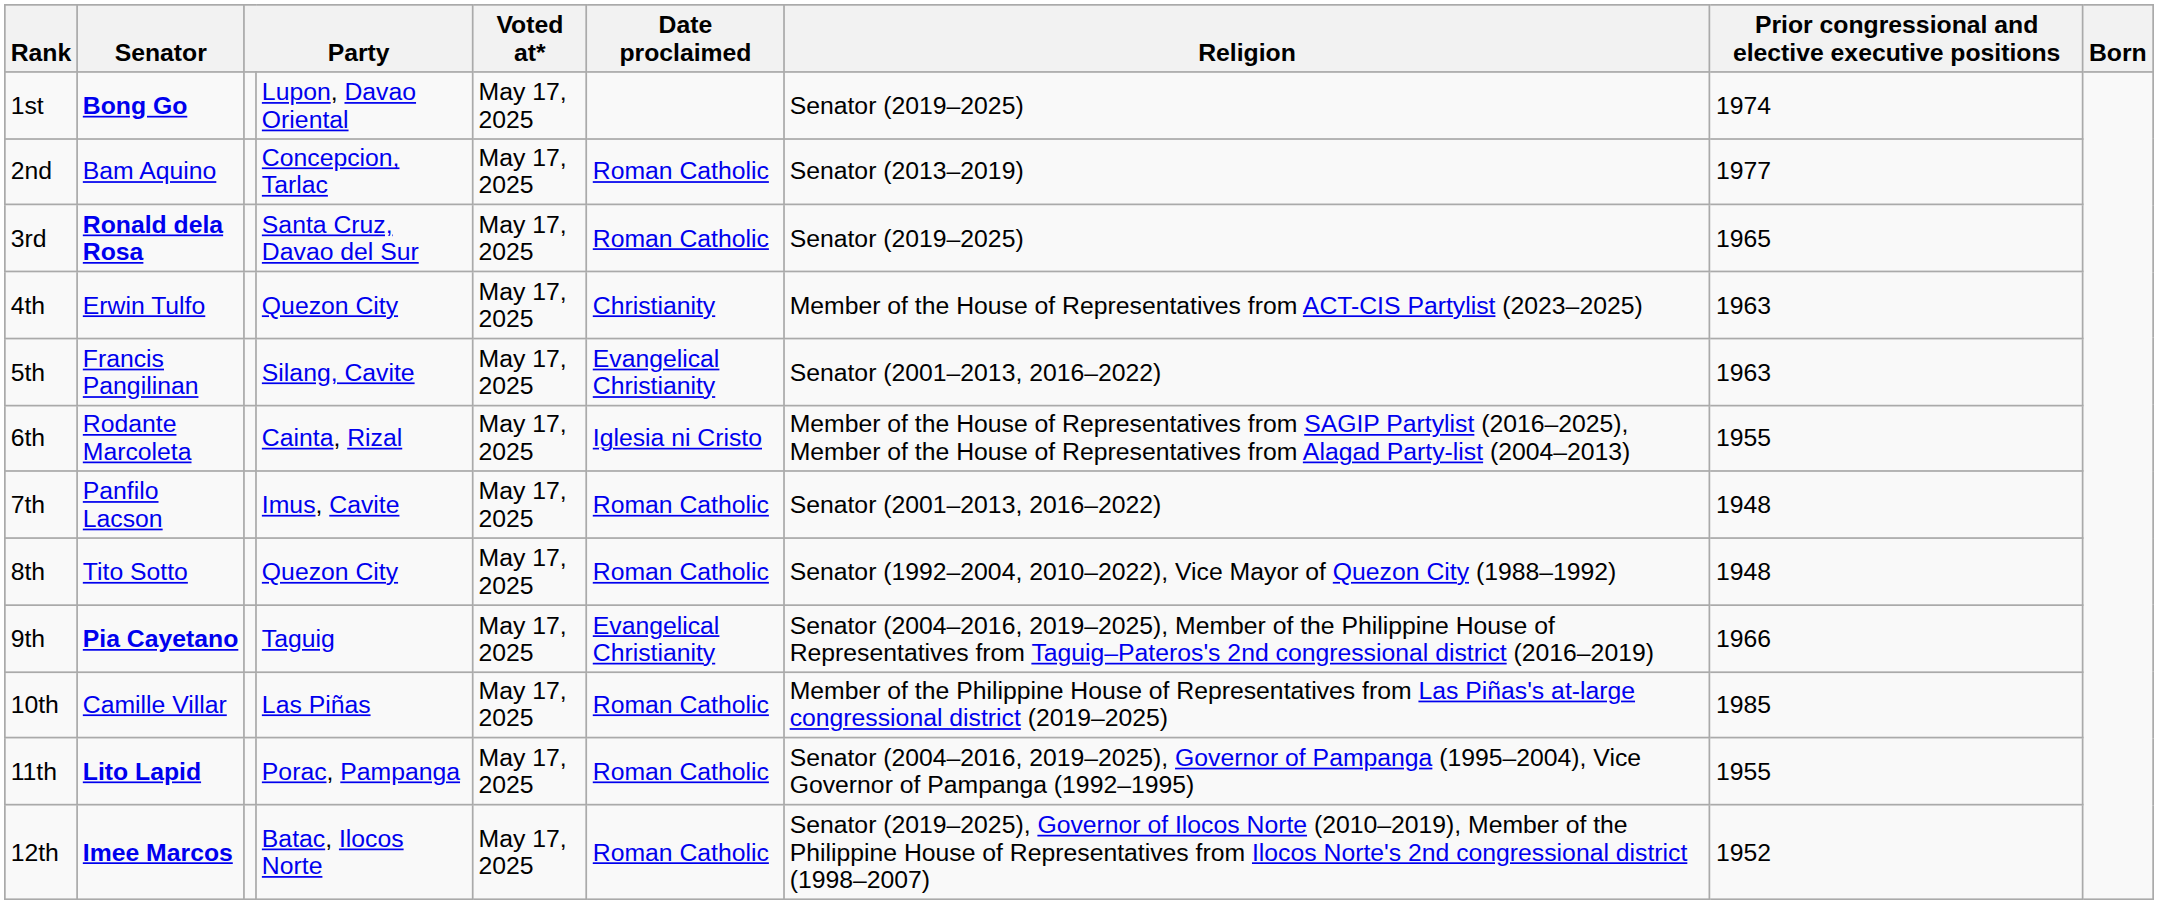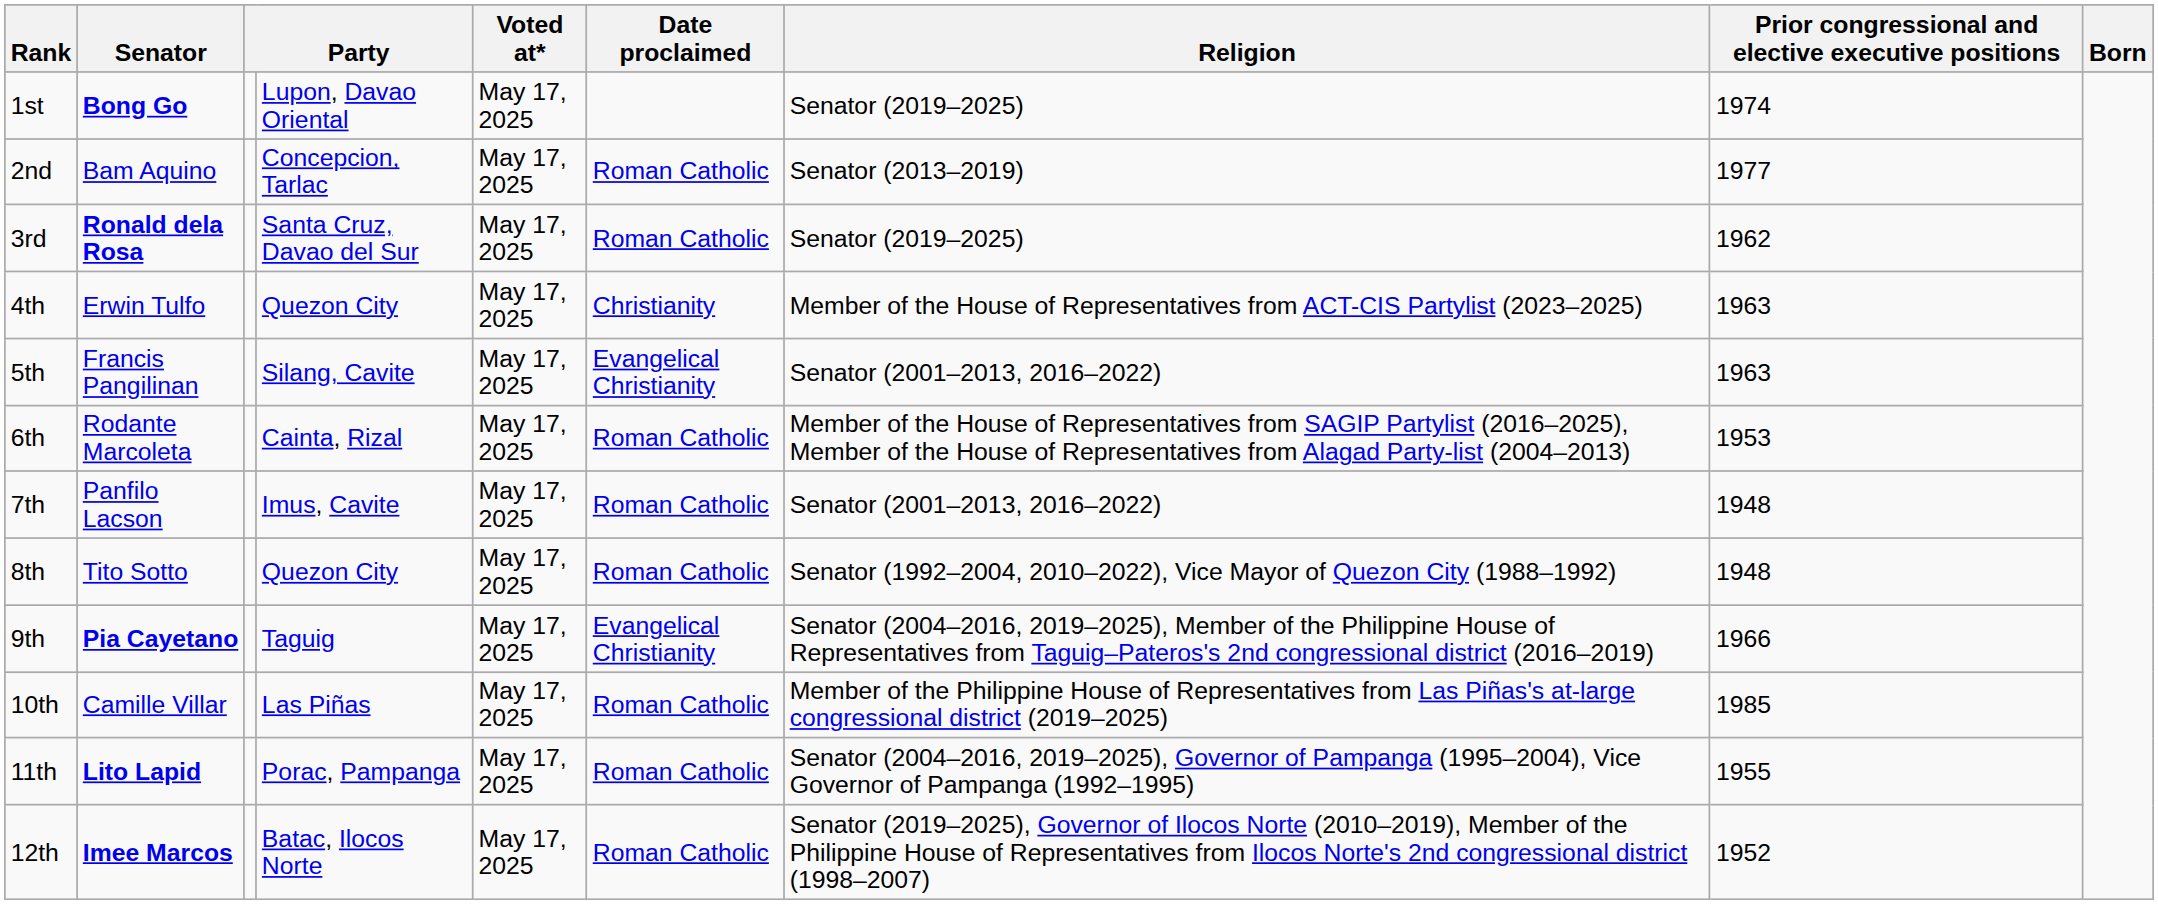3rd | Prior congressional and elective executive positions: 1965 -> 1962
6th | Date proclaimed: Iglesia ni Cristo -> Roman Catholic
6th | Prior congressional and elective executive positions: 1955 -> 1953
